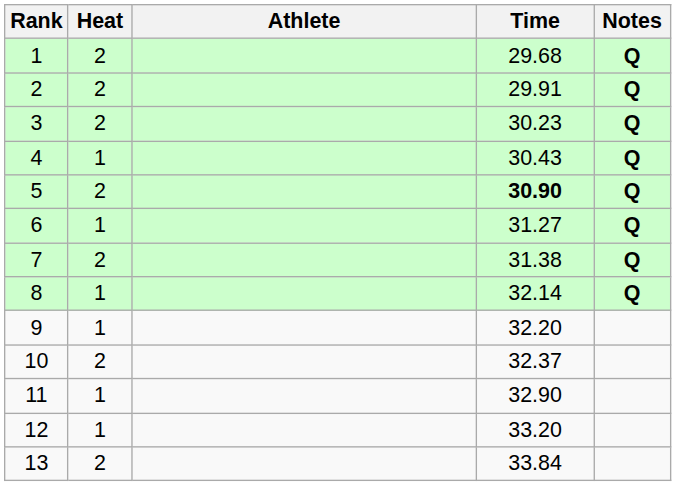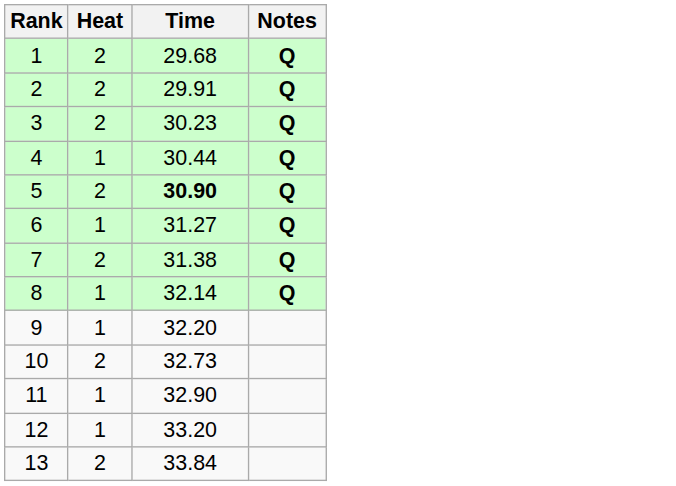- column: Athlete
4 | Time: 30.43 -> 30.44
10 | Time: 32.37 -> 32.73
